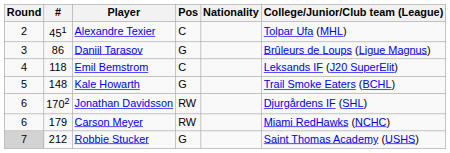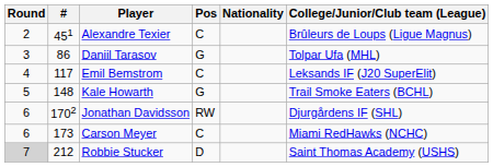Alexandre Texier | College/Junior/Club team (League): Tolpar Ufa (MHL) -> Brûleurs de Loups (Ligue Magnus)
Daniil Tarasov | College/Junior/Club team (League): Brûleurs de Loups (Ligue Magnus) -> Tolpar Ufa (MHL)
Emil Bemstrom | #: 118 -> 117
Carson Meyer | #: 179 -> 173
Carson Meyer | Pos: RW -> C
Robbie Stucker | Pos: G -> D
